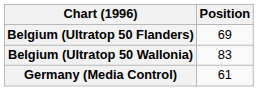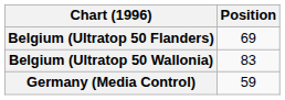Germany (Media Control) | Position: 61 -> 59
